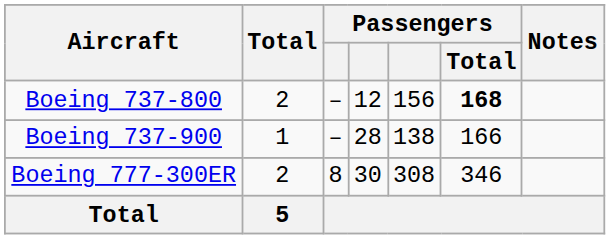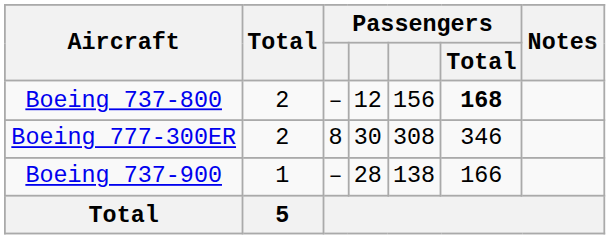rows swapped: Boeing 737-900 <-> Boeing 777-300ER
